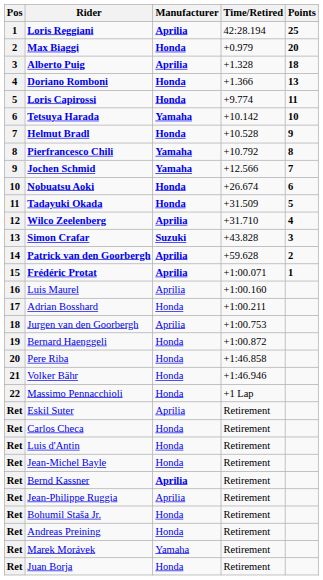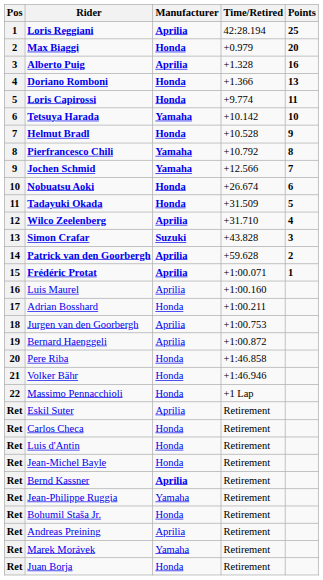Alberto Puig | Points: 18 -> 16
Bernard Haenggeli | Manufacturer: Honda -> Aprilia
Jean-Philippe Ruggia | Manufacturer: Aprilia -> Yamaha
Andreas Preining | Manufacturer: Honda -> Aprilia
